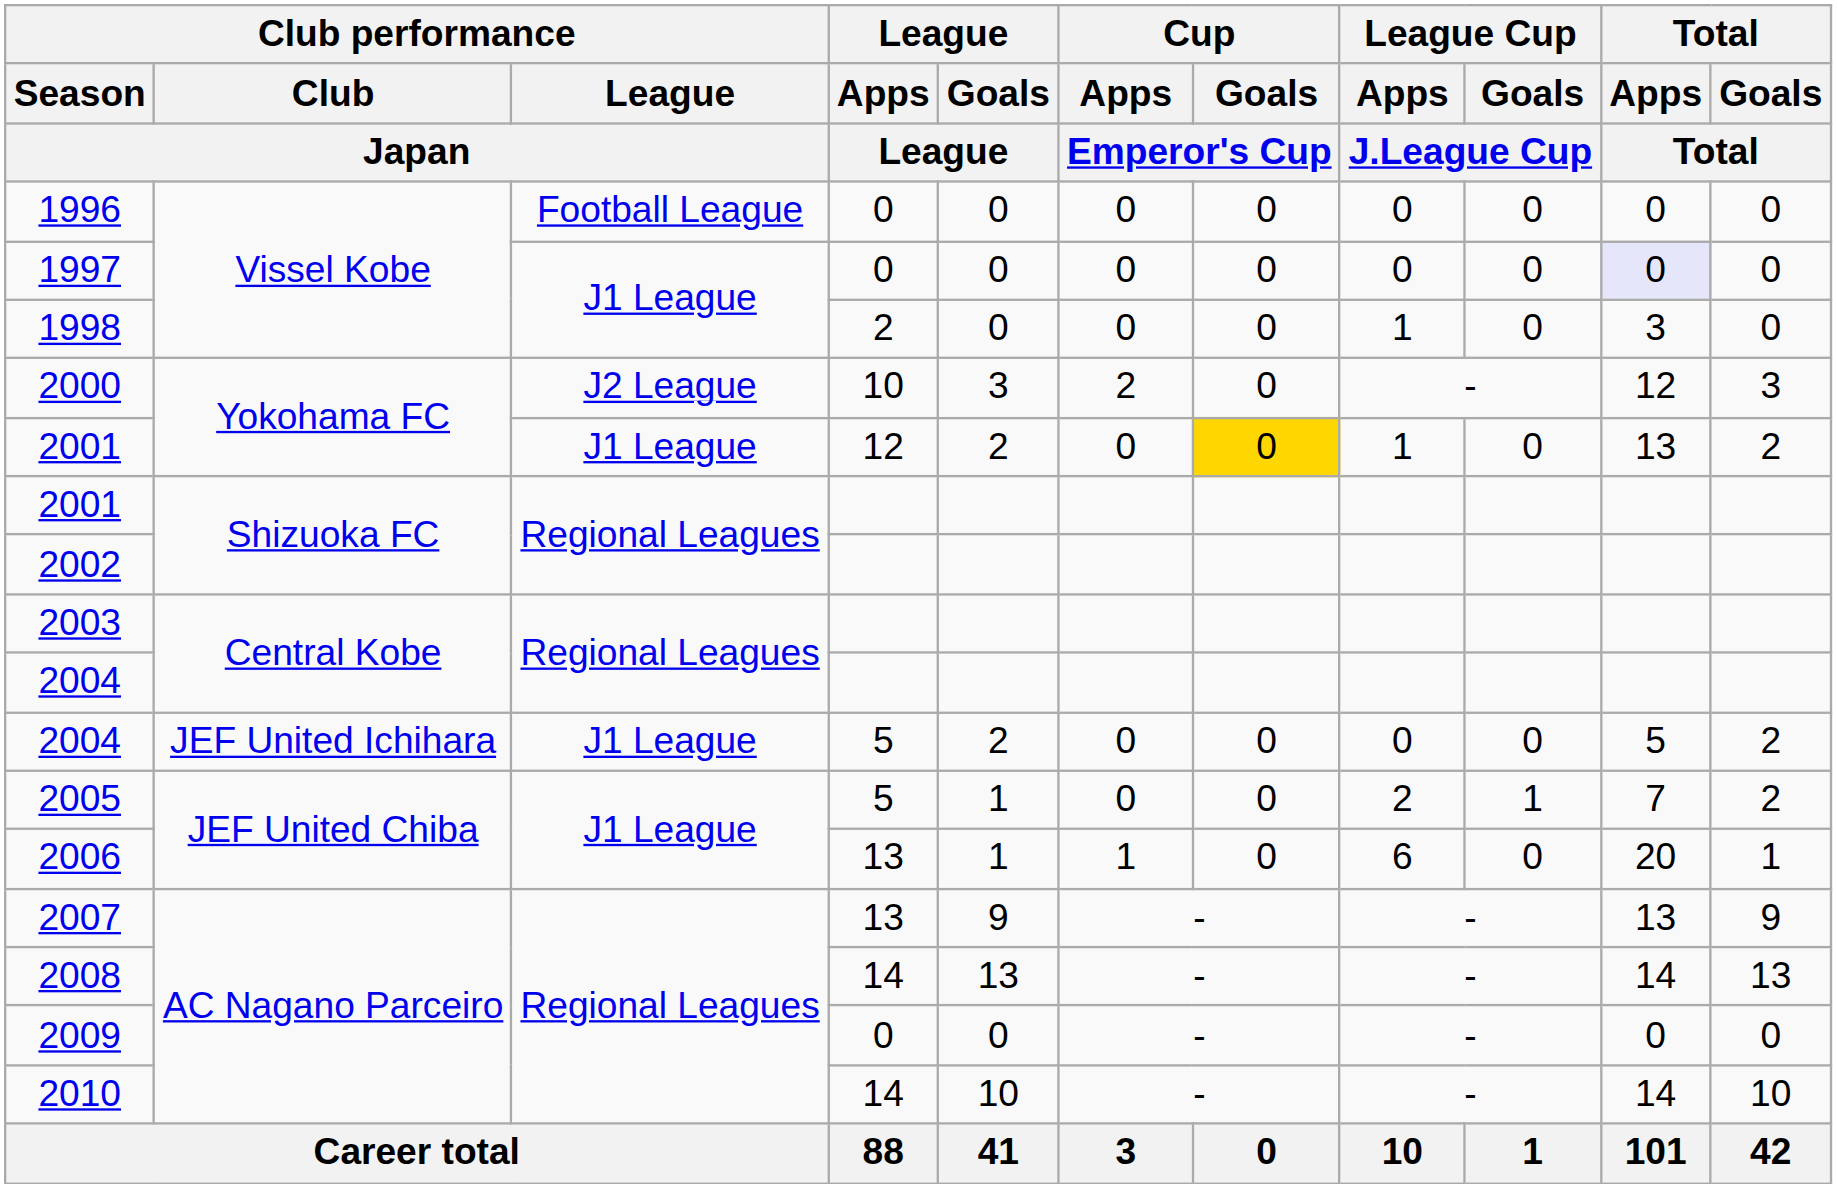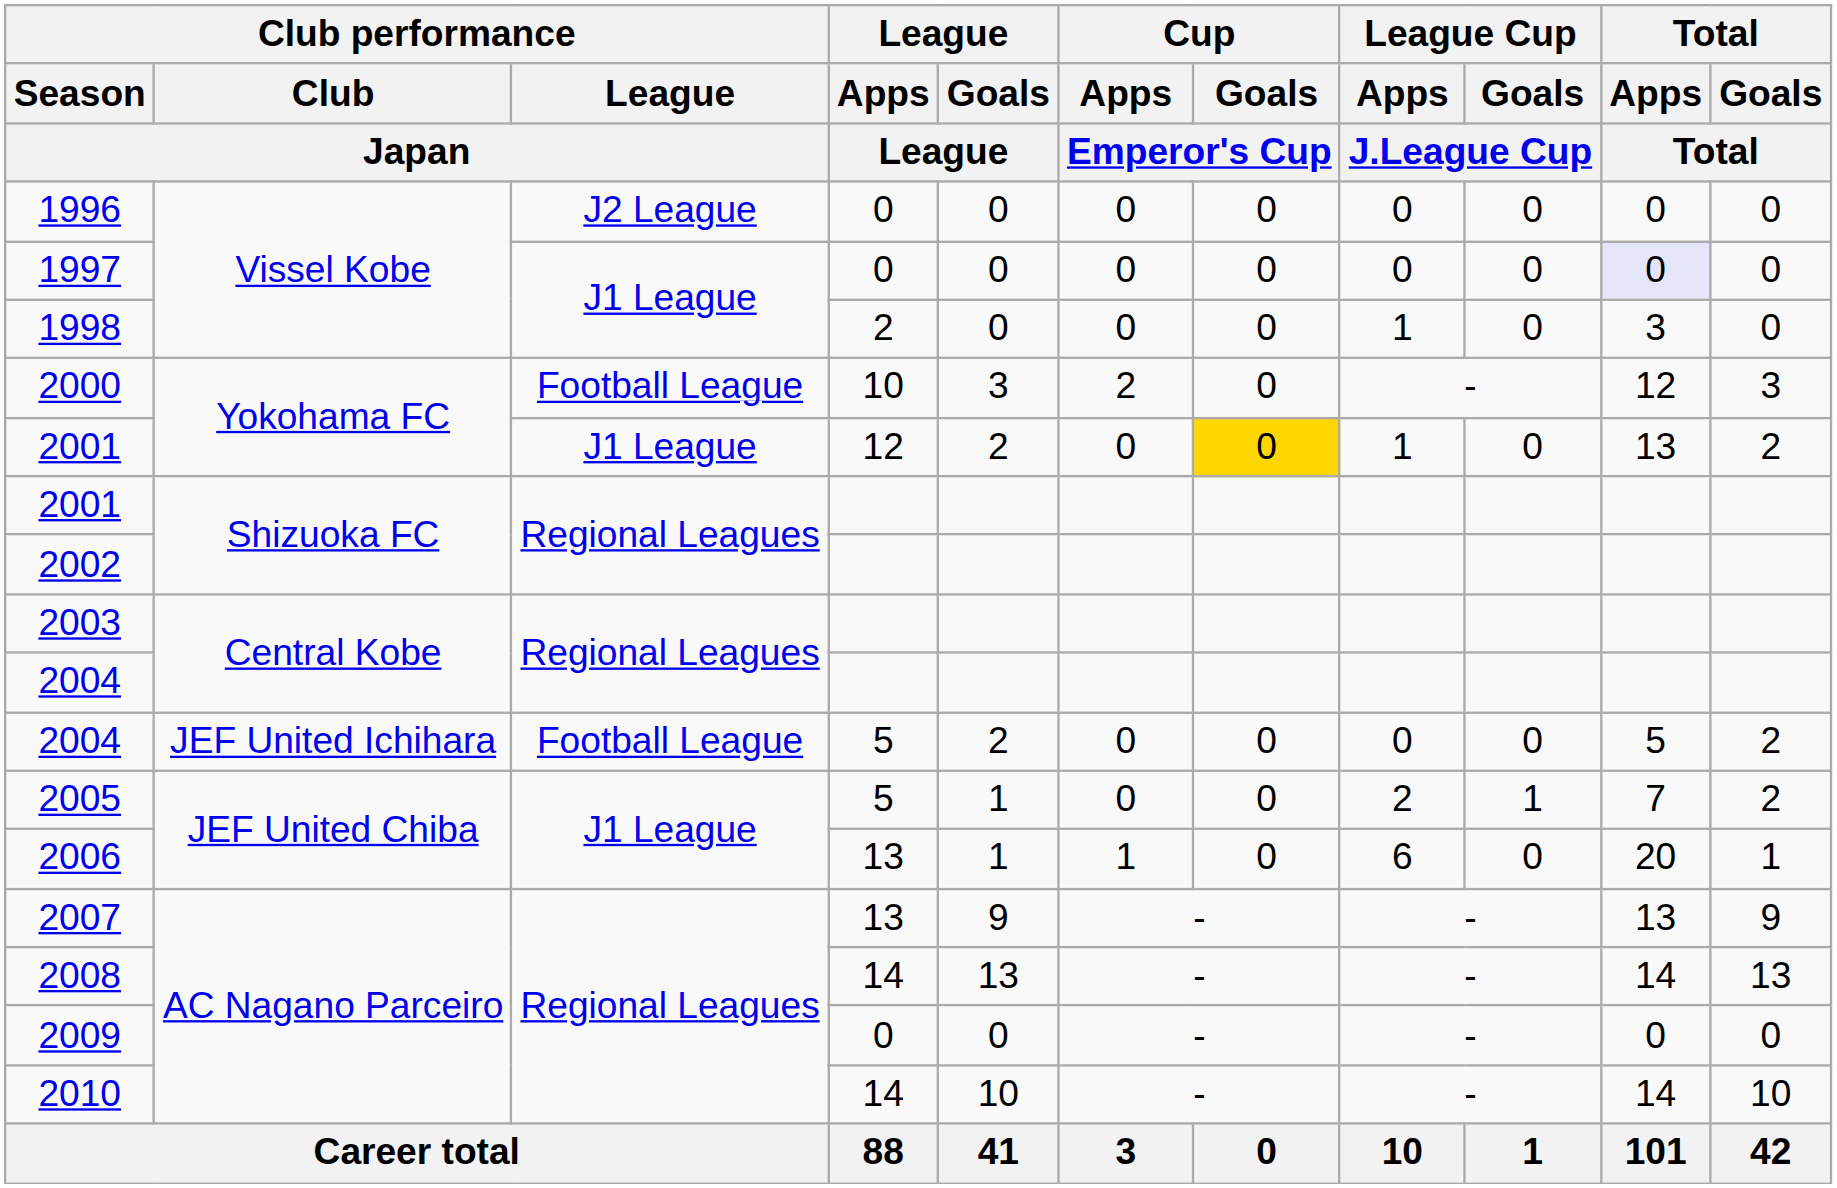1996 | Club performance / League / Japan: Football League -> J2 League
2000 | Club performance / League / Japan: J2 League -> Football League
2004 / 5 | Club performance / League / Japan: J1 League -> Football League
